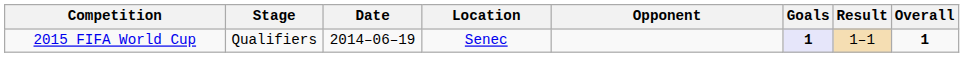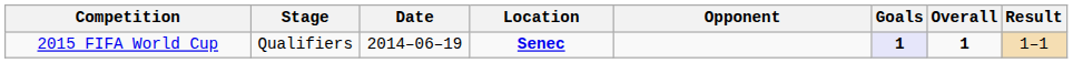columns swapped: Result <-> Overall
2015 FIFA World Cup | Location: normal -> bold
